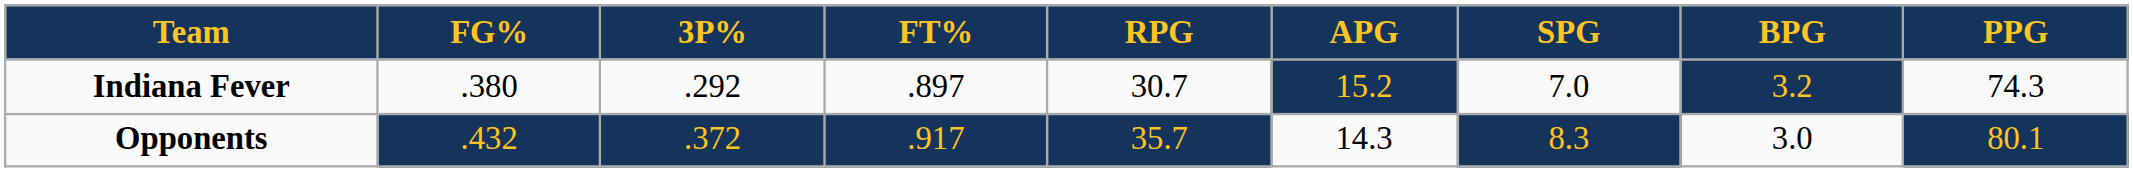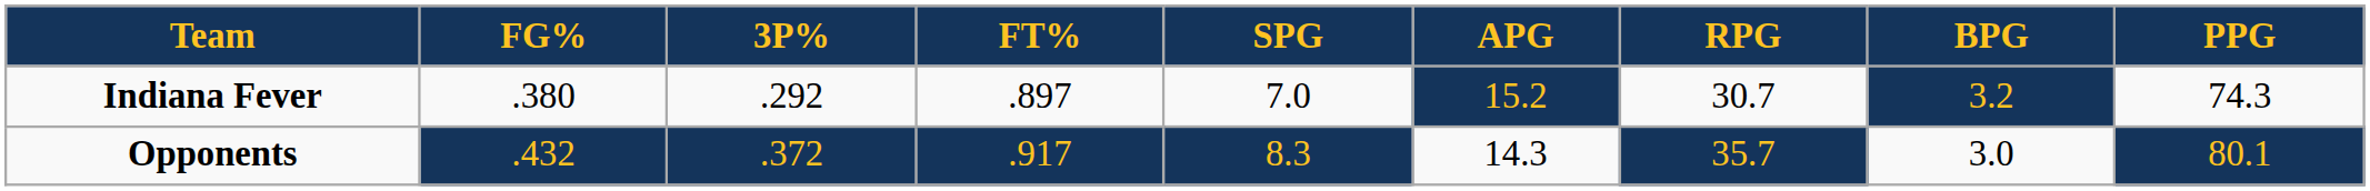columns swapped: RPG <-> SPG
